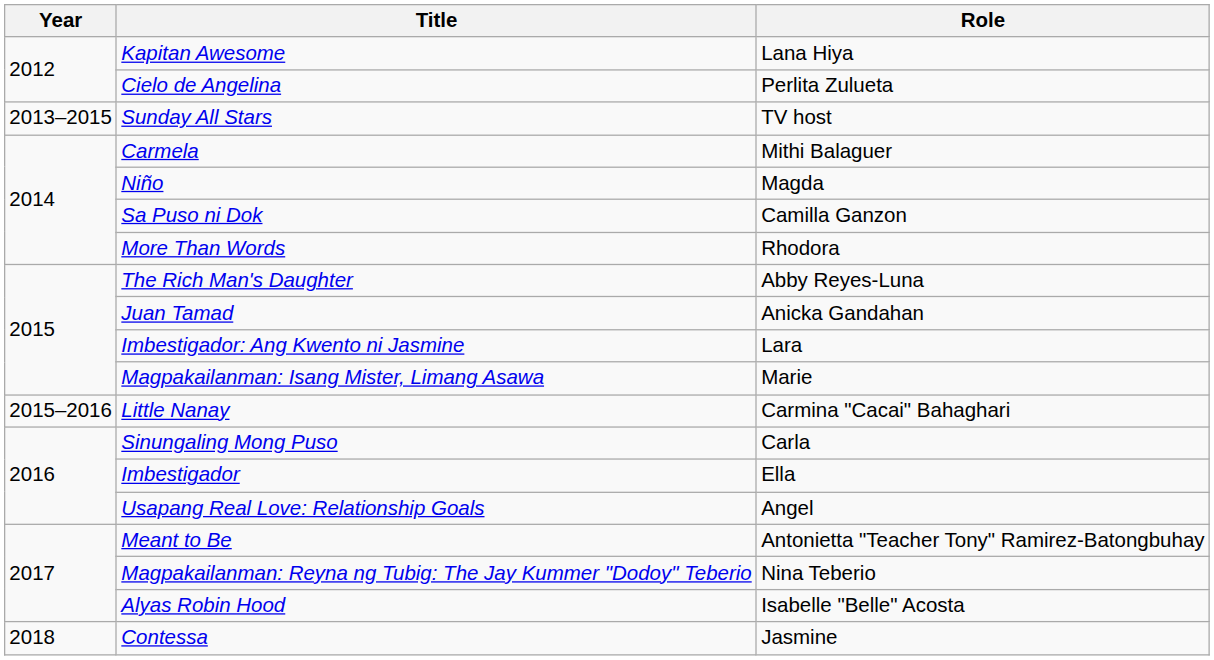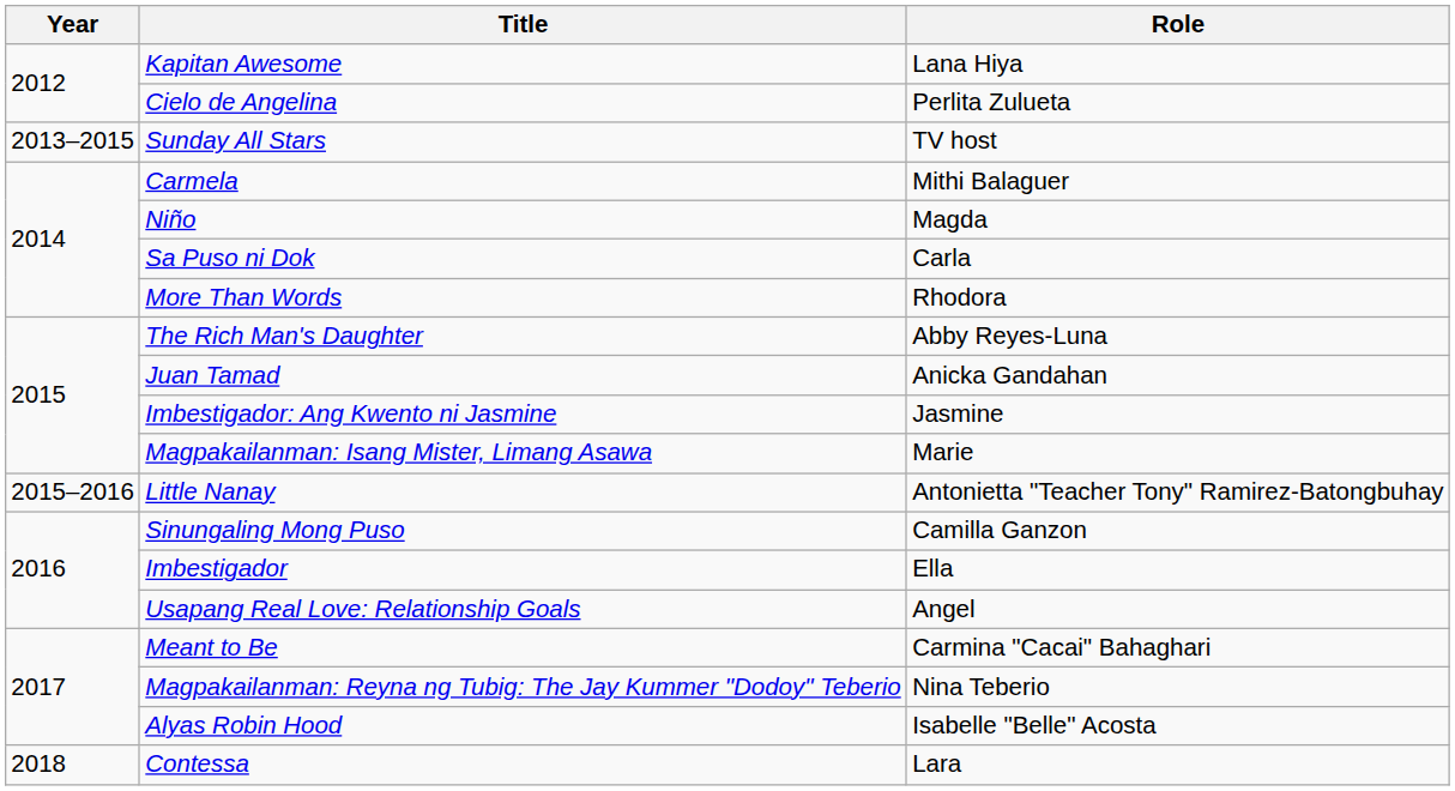Sa Puso ni Dok | Role: Camilla Ganzon -> Carla
Imbestigador: Ang Kwento ni Jasmine | Role: Lara -> Jasmine
Little Nanay | Role: Carmina "Cacai" Bahaghari -> Antonietta "Teacher Tony" Ramirez-Batongbuhay
Sinungaling Mong Puso | Role: Carla -> Camilla Ganzon
Meant to Be | Role: Antonietta "Teacher Tony" Ramirez-Batongbuhay -> Carmina "Cacai" Bahaghari
Contessa | Role: Jasmine -> Lara
